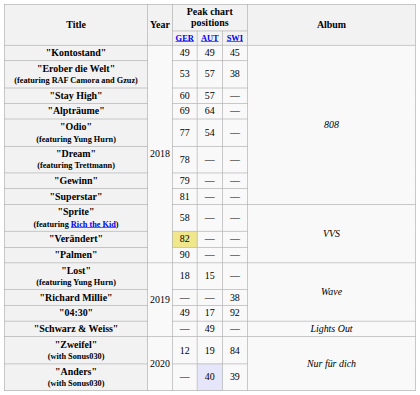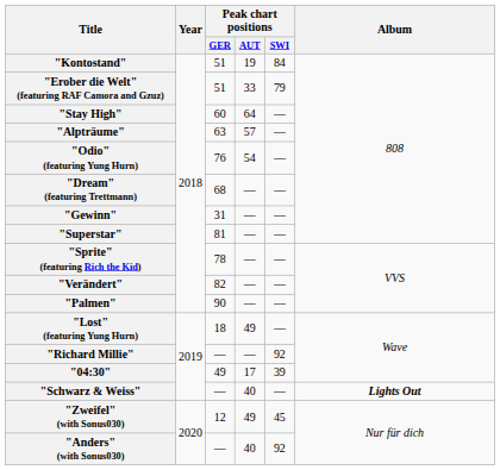"Kontostand" | Peak chart positions / GER: 49 -> 51
"Kontostand" | Peak chart positions / AUT: 49 -> 19
"Kontostand" | Peak chart positions / SWI: 45 -> 84
"Erober die Welt" (featuring RAF Camora and Gzuz) | Peak chart positions / GER: 53 -> 51
"Erober die Welt" (featuring RAF Camora and Gzuz) | Peak chart positions / AUT: 57 -> 33
"Erober die Welt" (featuring RAF Camora and Gzuz) | Peak chart positions / SWI: 38 -> 79
"Stay High" | Peak chart positions / AUT: 57 -> 64
"Alpträume" | Peak chart positions / GER: 69 -> 63
"Alpträume" | Peak chart positions / AUT: 64 -> 57
"Odio" (featuring Yung Hurn) | Peak chart positions / GER: 77 -> 76
"Dream" (featuring Trettmann) | Peak chart positions / GER: 78 -> 68
"Gewinn" | Peak chart positions / GER: 79 -> 31
"Sprite" (featuring Rich the Kid) | Peak chart positions / GER: 58 -> 78
"Verändert" | Peak chart positions / GER: khaki background -> no background
"Lost" (featuring Yung Hurn) | Peak chart positions / AUT: 15 -> 49
"Richard Millie" | Peak chart positions / SWI: 38 -> 92
"04:30" | Peak chart positions / SWI: 92 -> 39
"Schwarz & Weiss" | Peak chart positions / AUT: 49 -> 40
"Schwarz & Weiss" | Album: normal -> bold
"Zweifel" (with Sonus030) | Peak chart positions / AUT: 19 -> 49
"Zweifel" (with Sonus030) | Peak chart positions / SWI: 84 -> 45
"Anders" (with Sonus030) | Peak chart positions / AUT: lavender background -> no background
"Anders" (with Sonus030) | Peak chart positions / SWI: 39 -> 92
